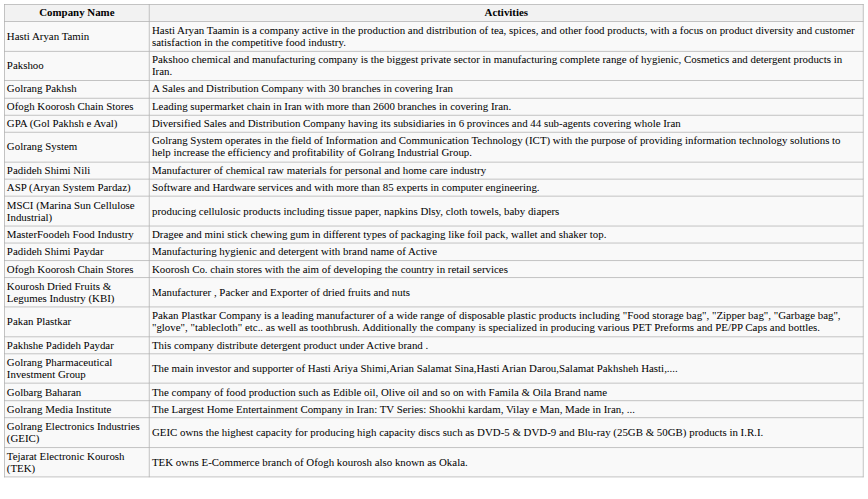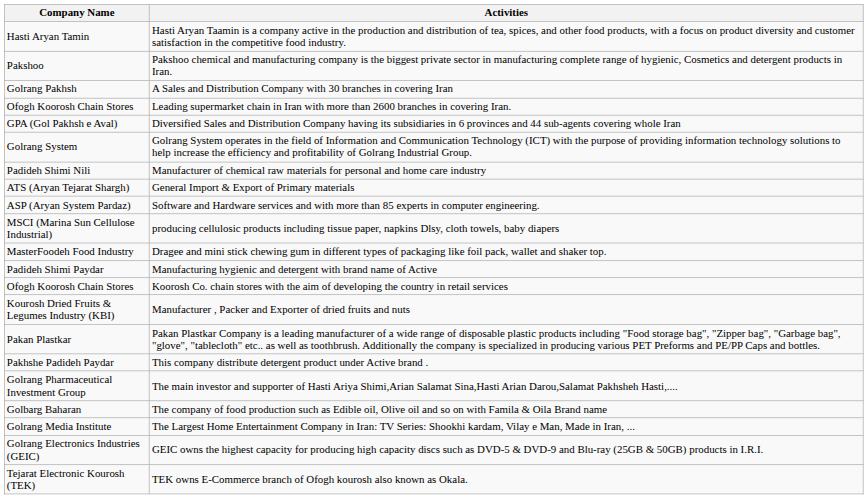+ row: ATS (Aryan Tejarat Shargh) | General Import & Export of Primary materials
